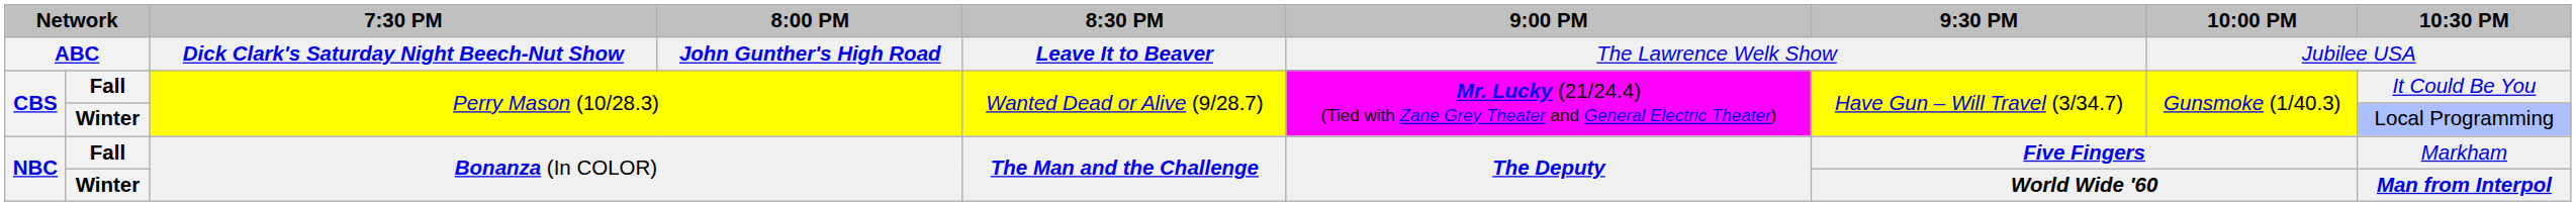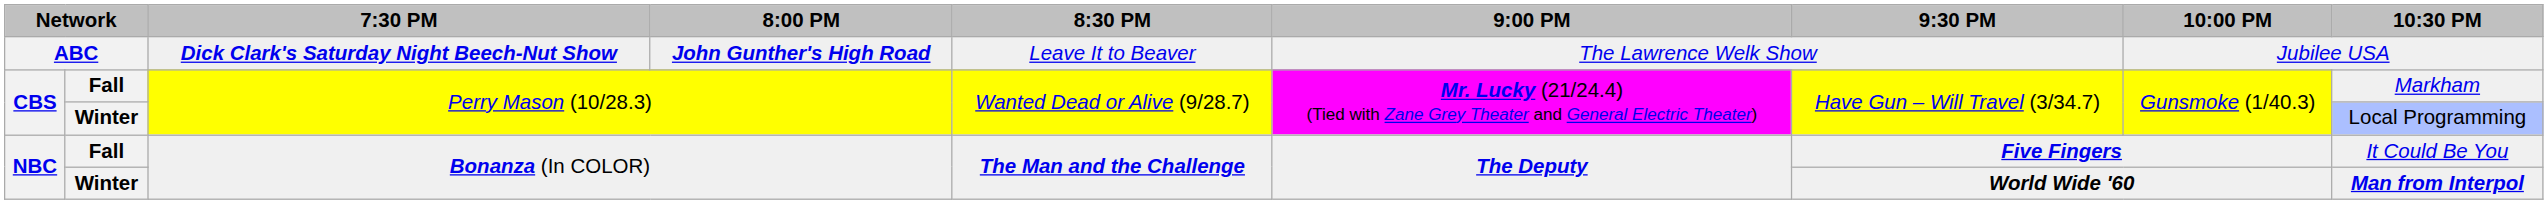ABC | 8:30 PM: bold -> normal
CBS / Fall | 10:30 PM: It Could Be You -> Markham
NBC / Fall | 10:30 PM: Markham -> It Could Be You
